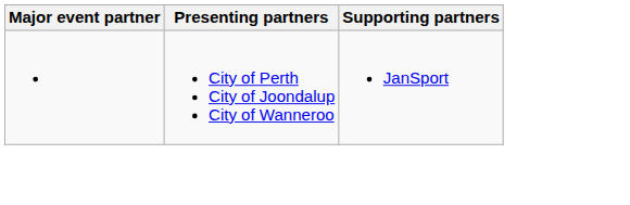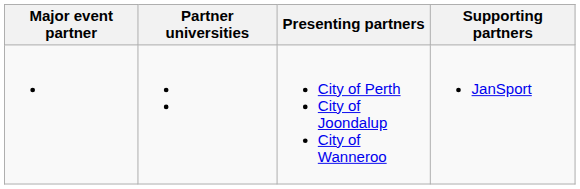+ column: Partner universities
